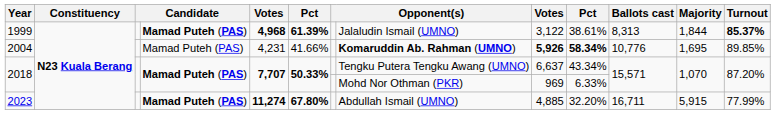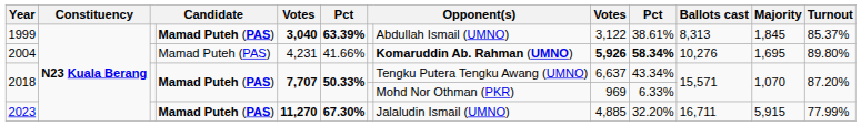1999 | column 5: 4,968 -> 3,040
1999 | column 6: 61.39% -> 63.39%
1999 | column 8: Jalaludin Ismail (UMNO) -> Abdullah Ismail (UMNO)
1999 | Majority: 1,844 -> 1,845
1999 | Turnout: bold -> normal
2004 | Ballots cast: 10,776 -> 10,276
2004 | Turnout: 89.85% -> 89.80%
2023 | column 5: 11,274 -> 11,270
2023 | column 6: 67.80% -> 67.30%
2023 | column 8: Abdullah Ismail (UMNO) -> Jalaludin Ismail (UMNO)
